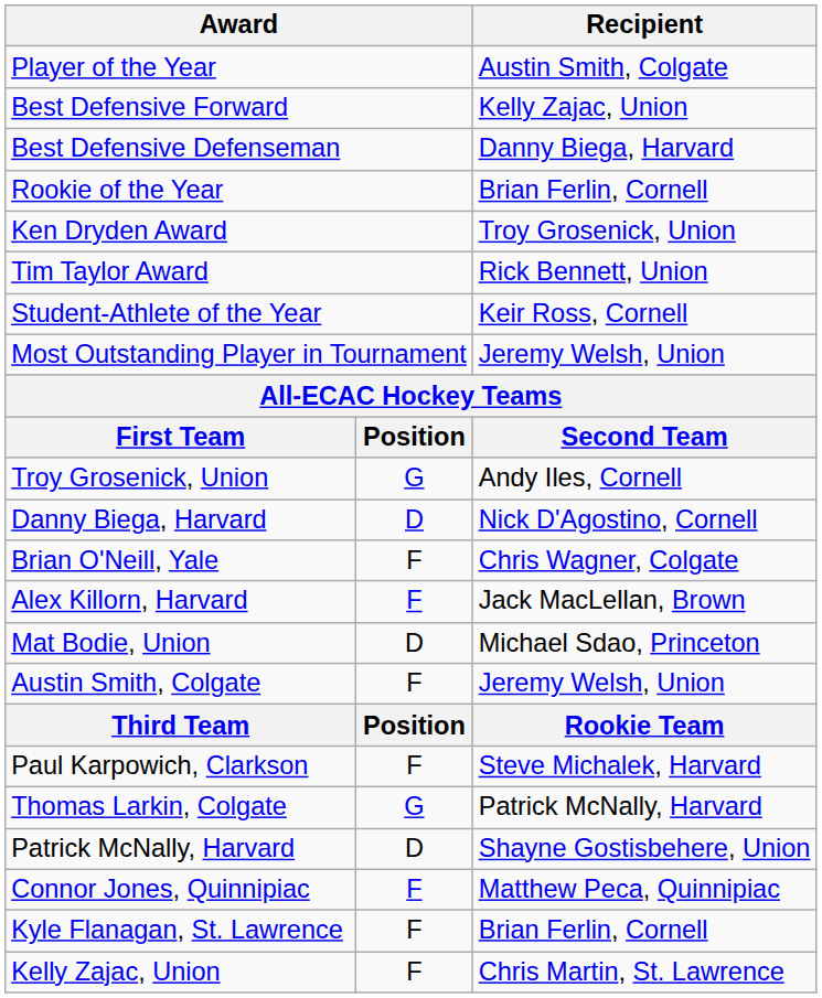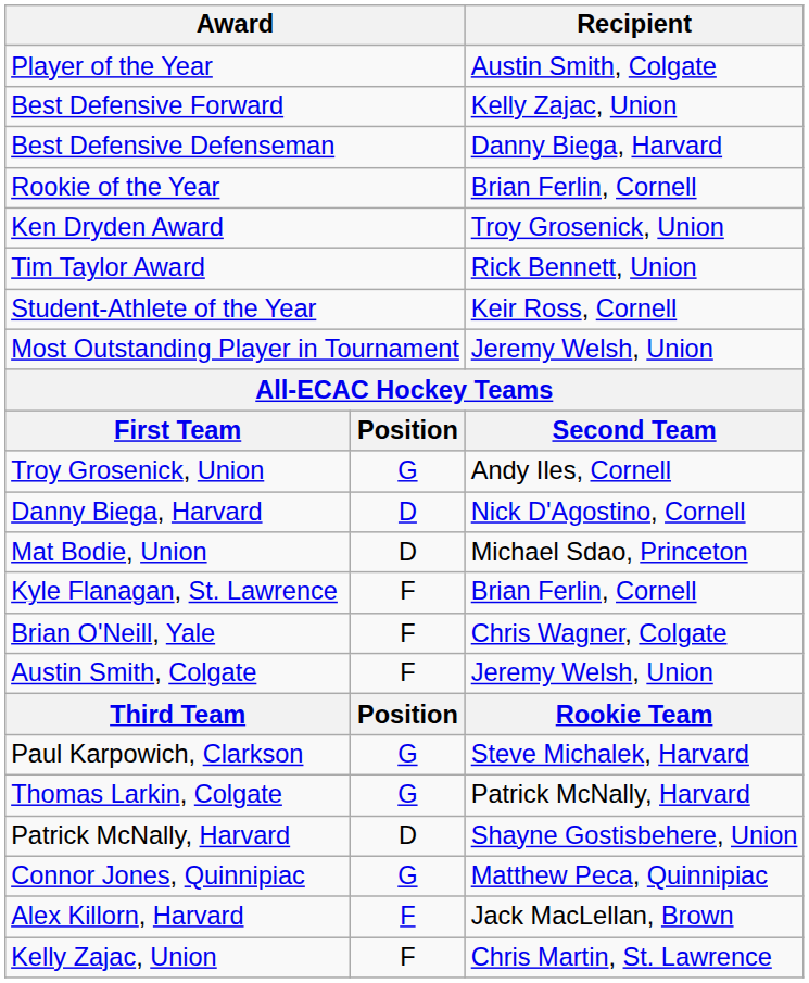rows swapped: Mat Bodie, Union <-> Brian O'Neill, Yale
rows swapped: Alex Killorn, Harvard <-> Kyle Flanagan, St. Lawrence
Paul Karpowich, Clarkson | column 2: F -> G
Connor Jones, Quinnipiac | column 2: F -> G
